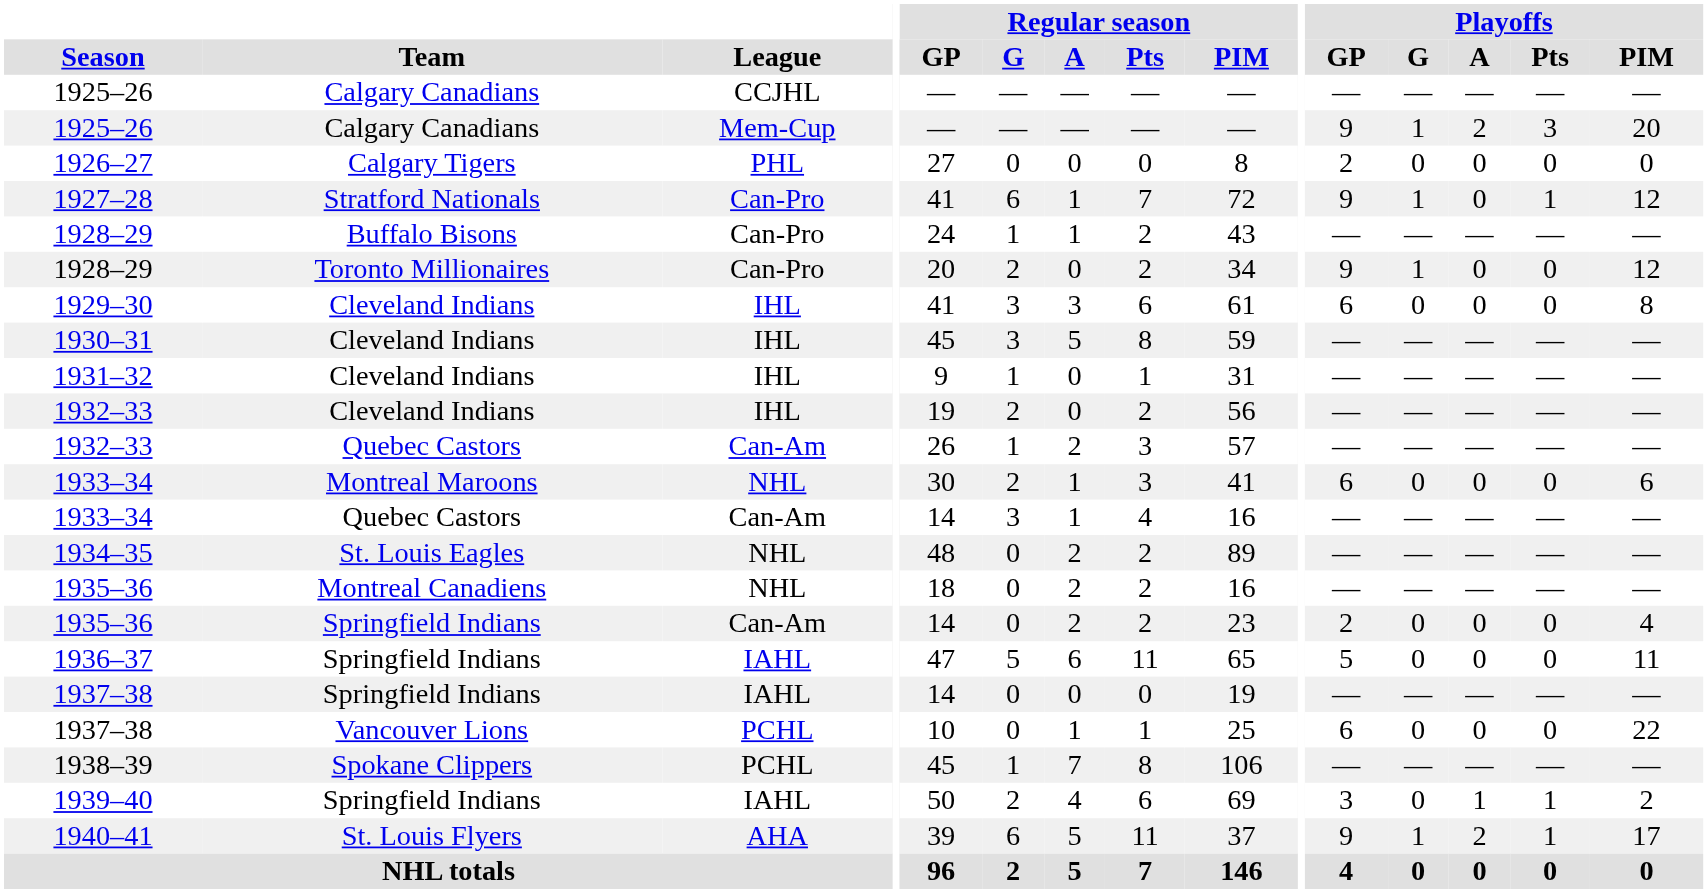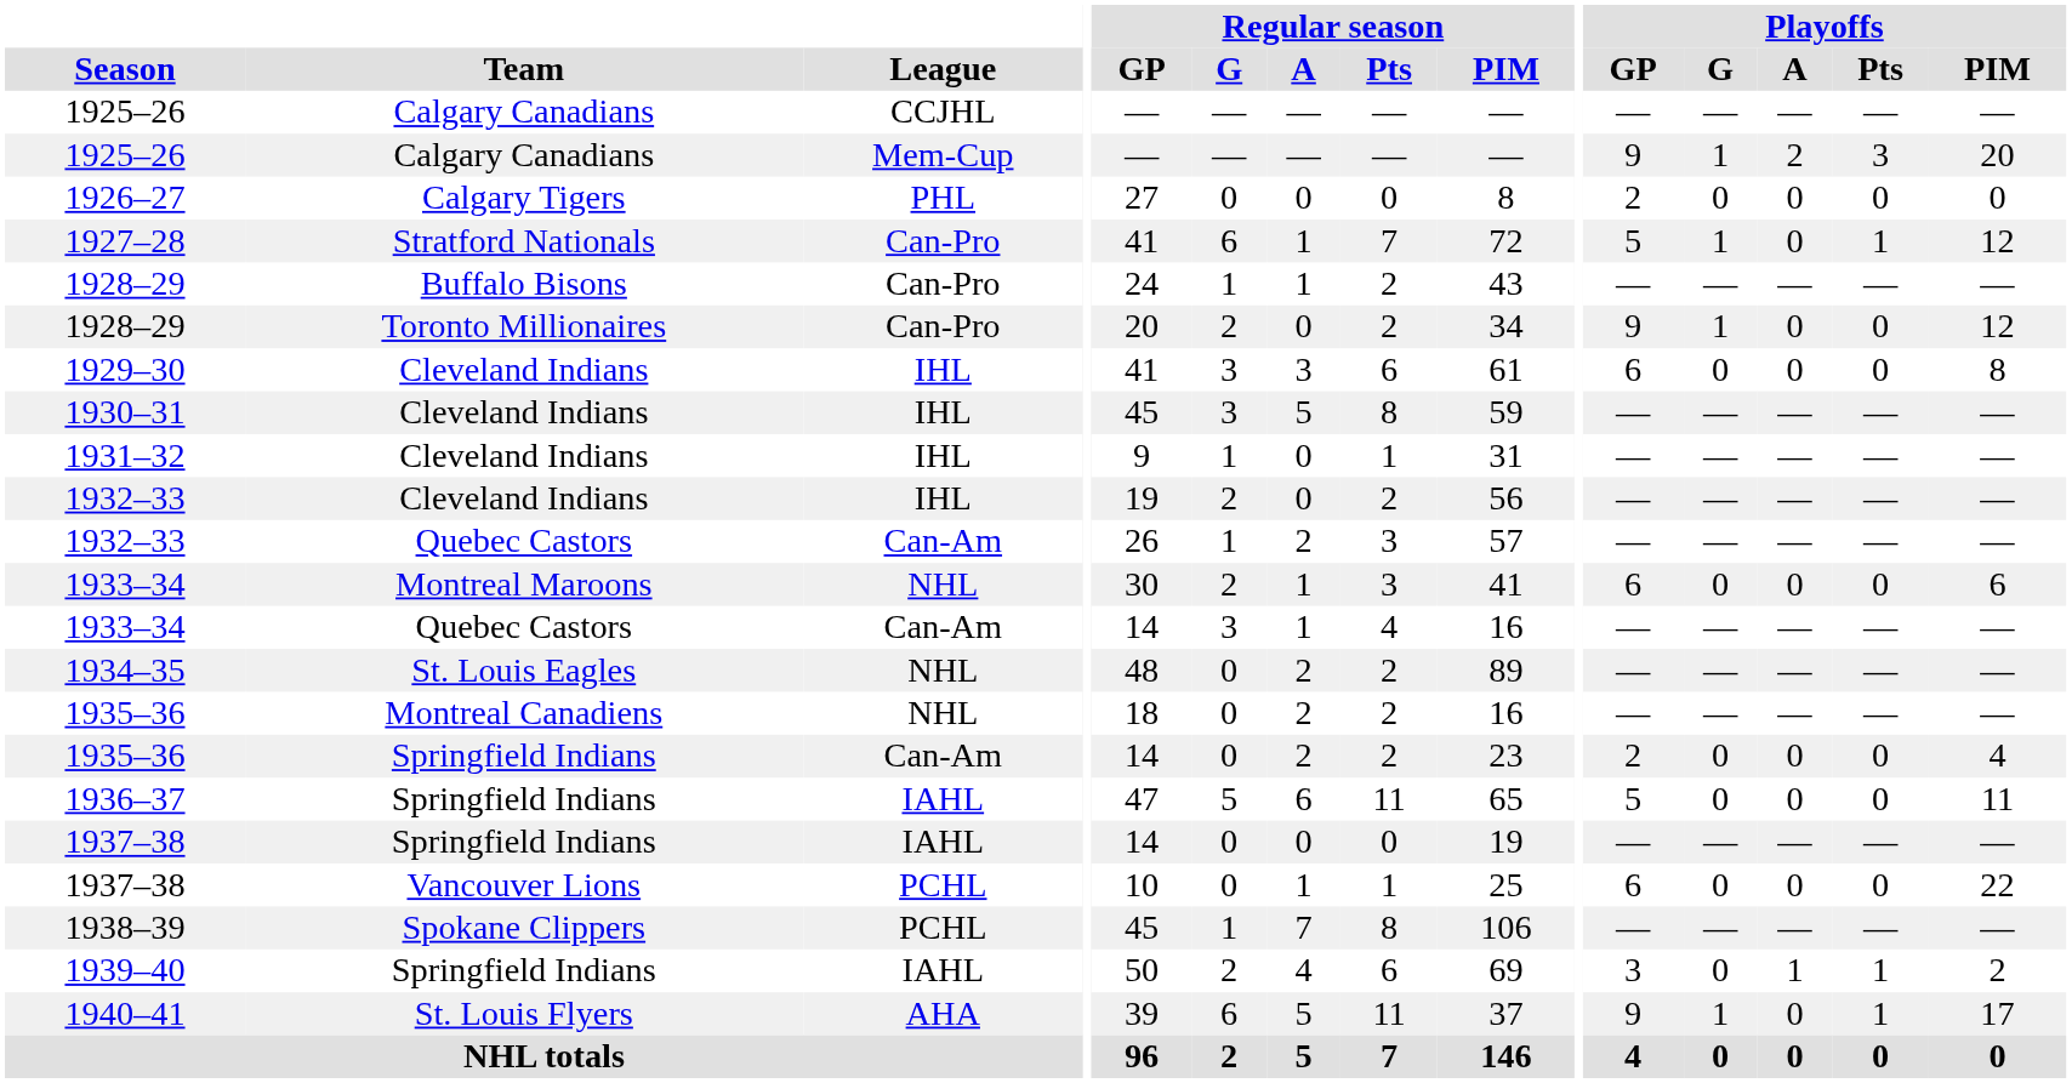1927–28 | Playoffs / GP: 9 -> 5
1940–41 | Playoffs / A: 2 -> 0
